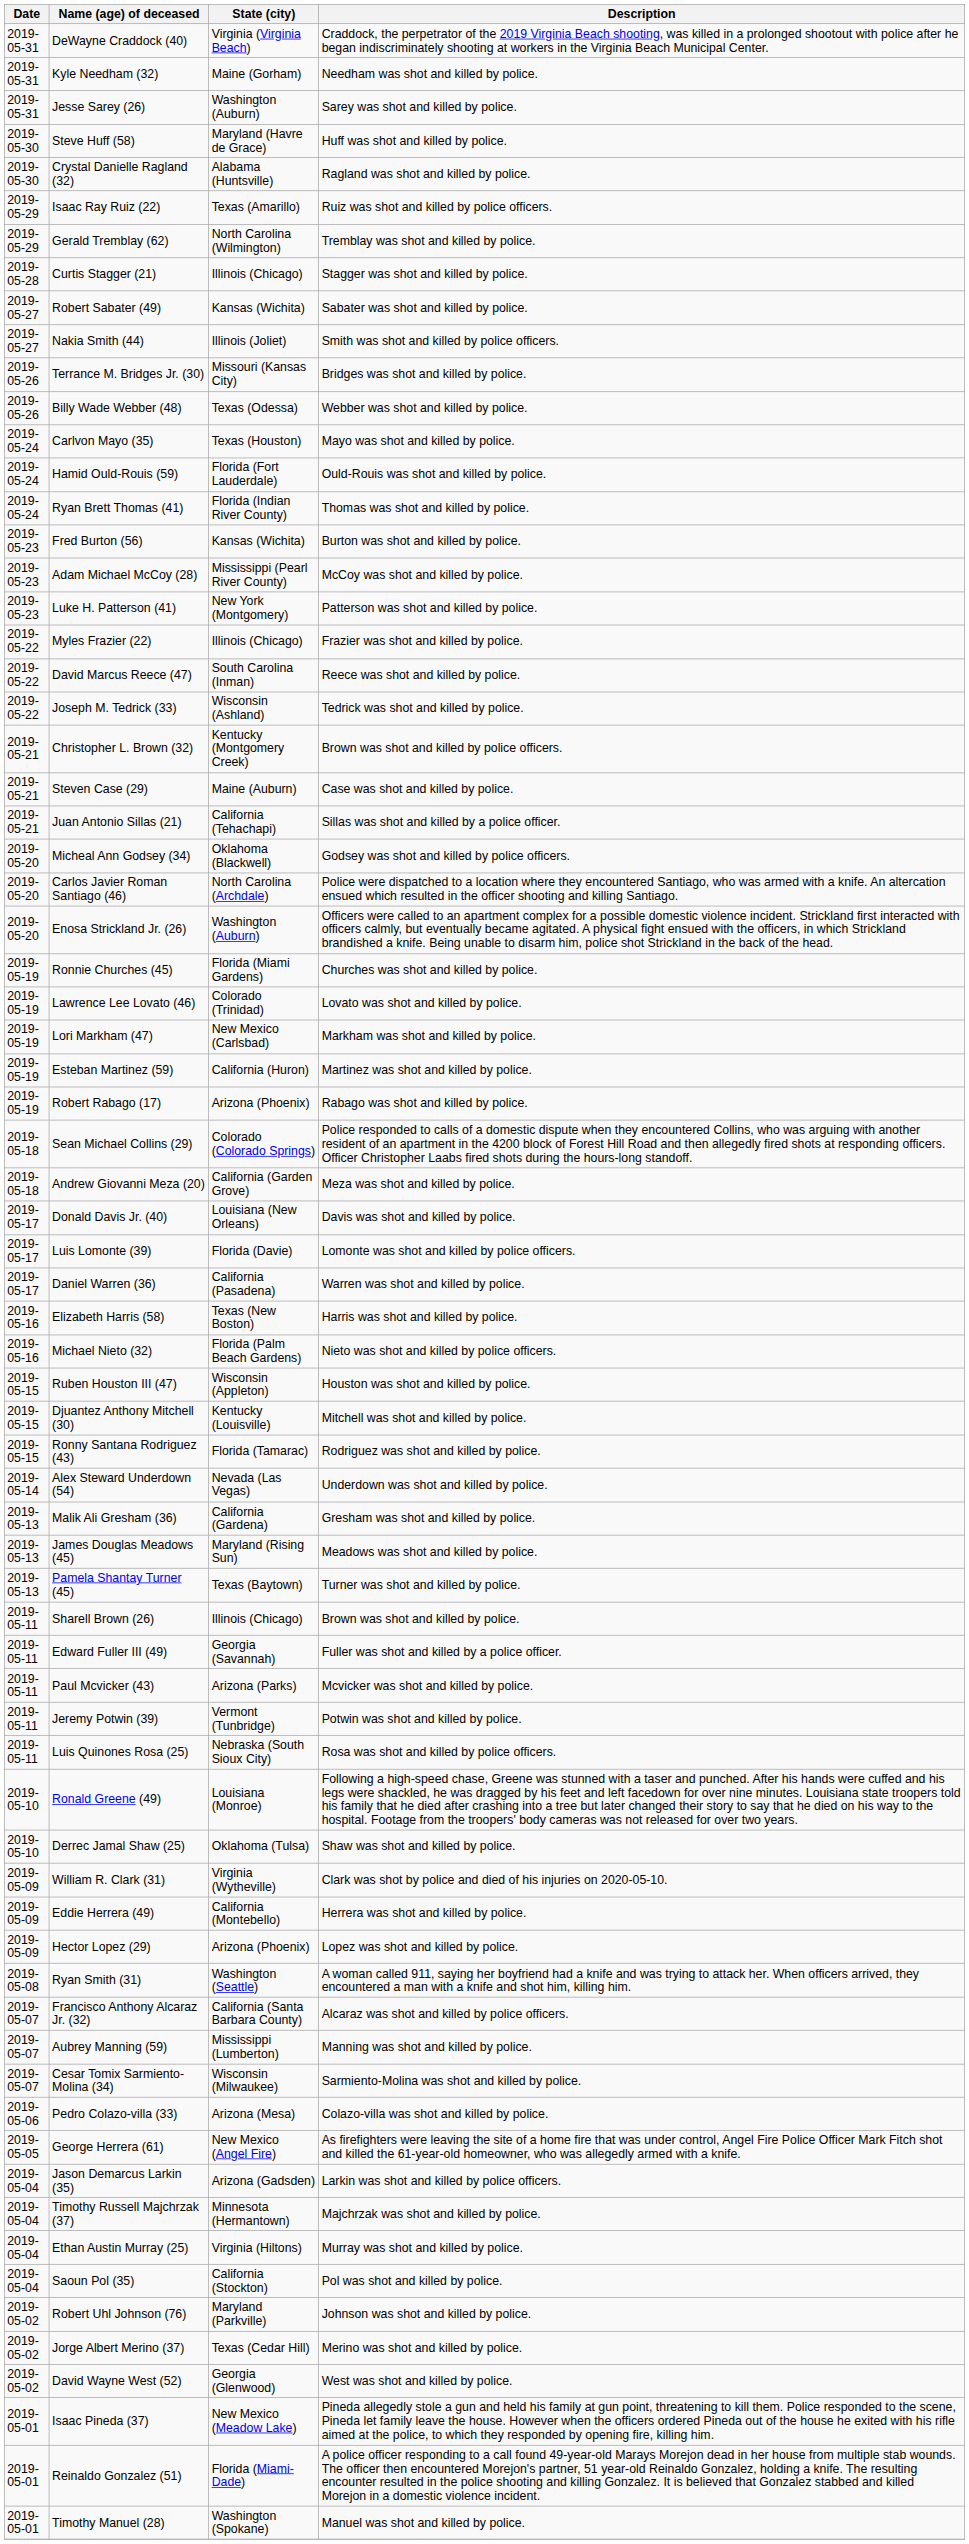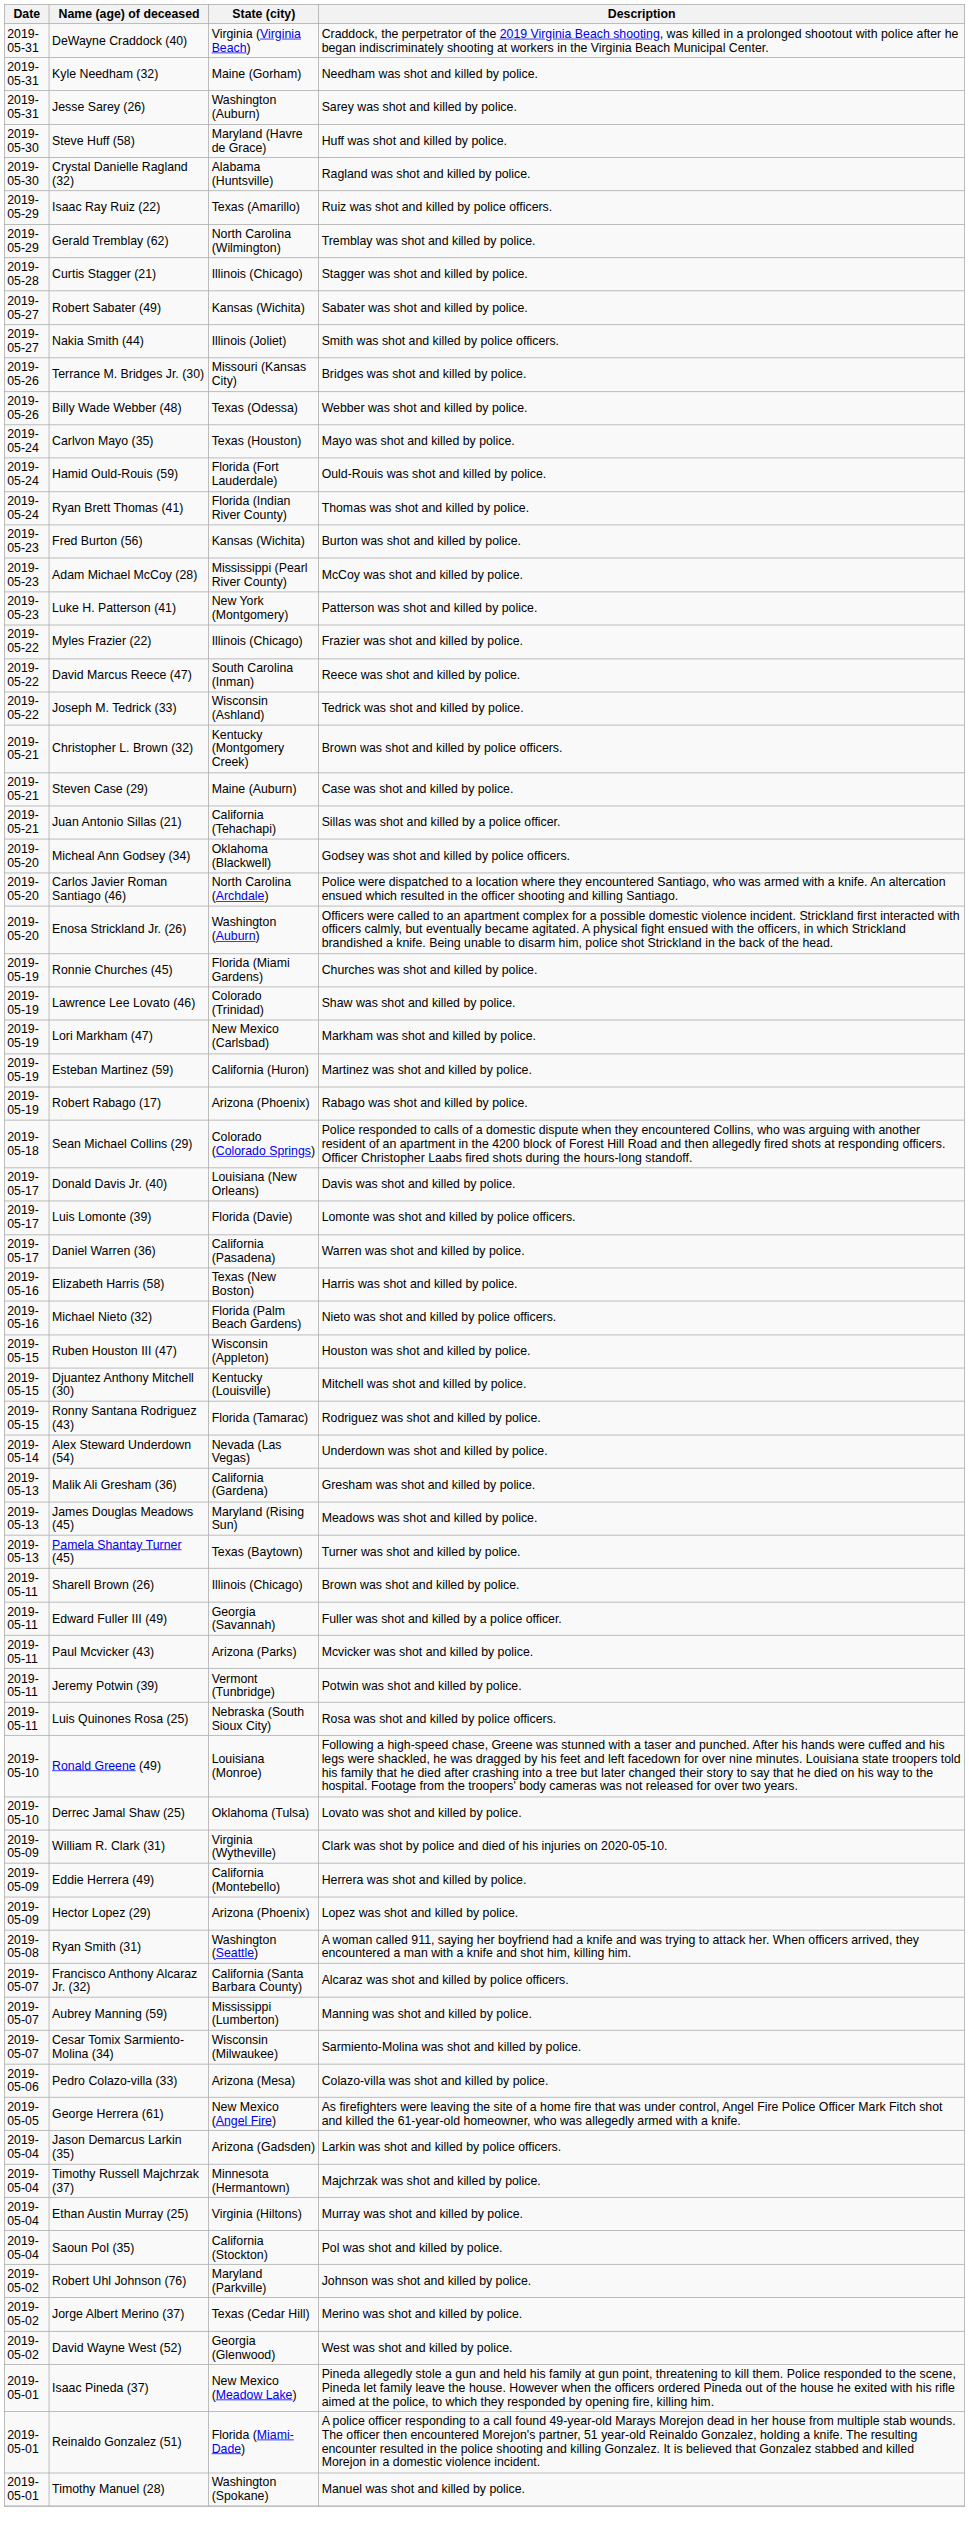Lawrence Lee Lovato (46) | Description: Lovato was shot and killed by police. -> Shaw was shot and killed by police.
- row: 2019-05-18 | Andrew Giovanni Meza (20) | California (Garden Grove) | Meza was shot and killed by police.
Derrec Jamal Shaw (25) | Description: Shaw was shot and killed by police. -> Lovato was shot and killed by police.
